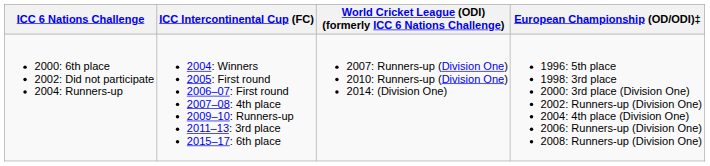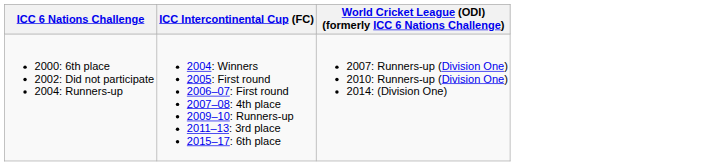- column: European Championship (OD/ODI)‡ | 1996: 5th place 1998: 3rd place 2000: 3rd place (Division One) 2002: Runners-up (Division One) 2004: 4th place (Division One) 2006: Runners-up (Division One) 2008: Runners-up (Division One)
